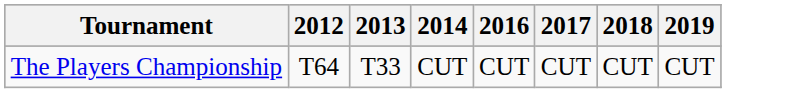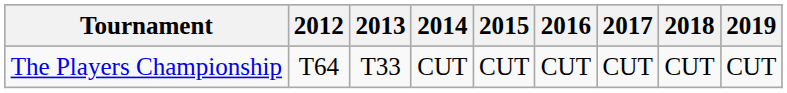+ column: 2015 | CUT
